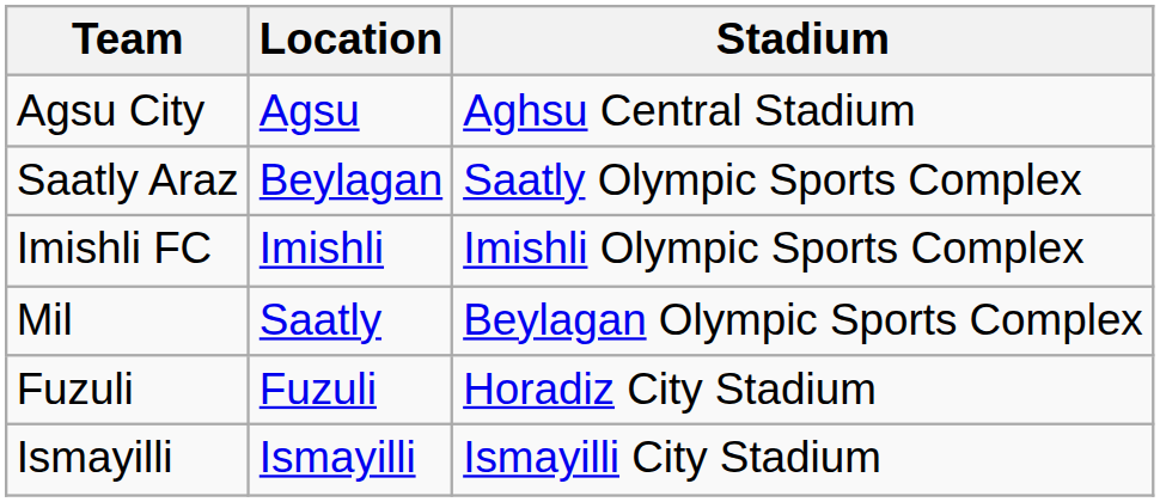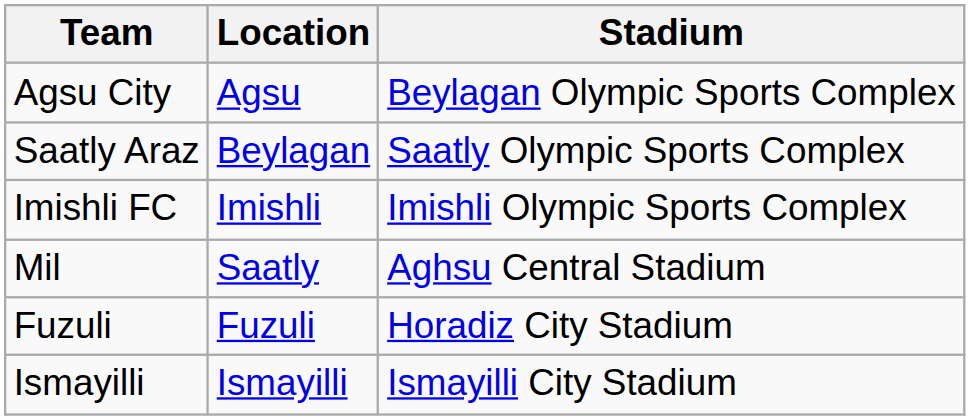Agsu City | Stadium: Aghsu Central Stadium -> Beylagan Olympic Sports Complex
Mil | Stadium: Beylagan Olympic Sports Complex -> Aghsu Central Stadium
